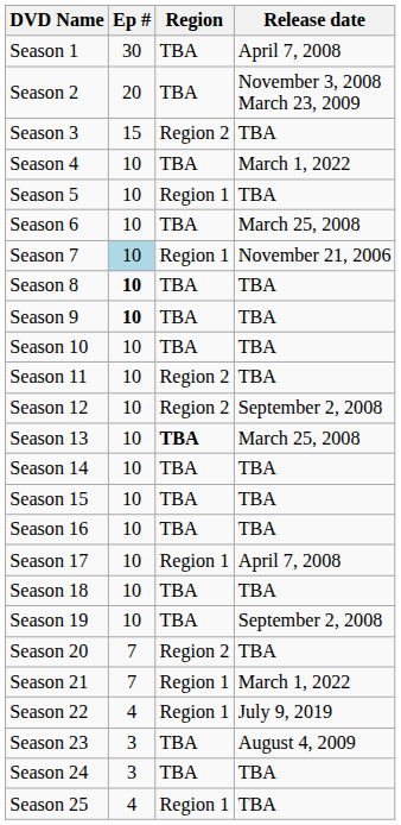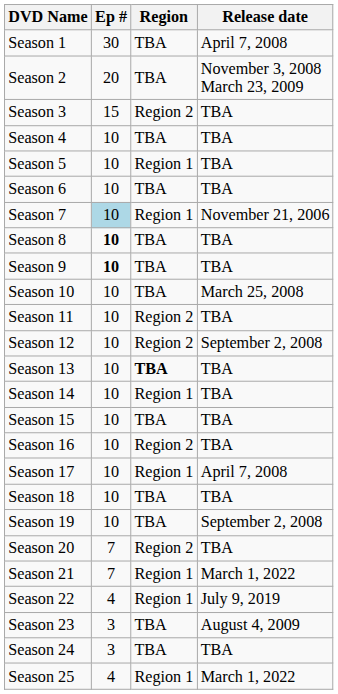Season 4 | Release date: March 1, 2022 -> TBA
Season 6 | Release date: March 25, 2008 -> TBA
Season 10 | Release date: TBA -> March 25, 2008
Season 13 | Release date: March 25, 2008 -> TBA
Season 14 | Region: TBA -> Region 1
Season 16 | Region: TBA -> Region 2
Season 25 | Release date: TBA -> March 1, 2022
